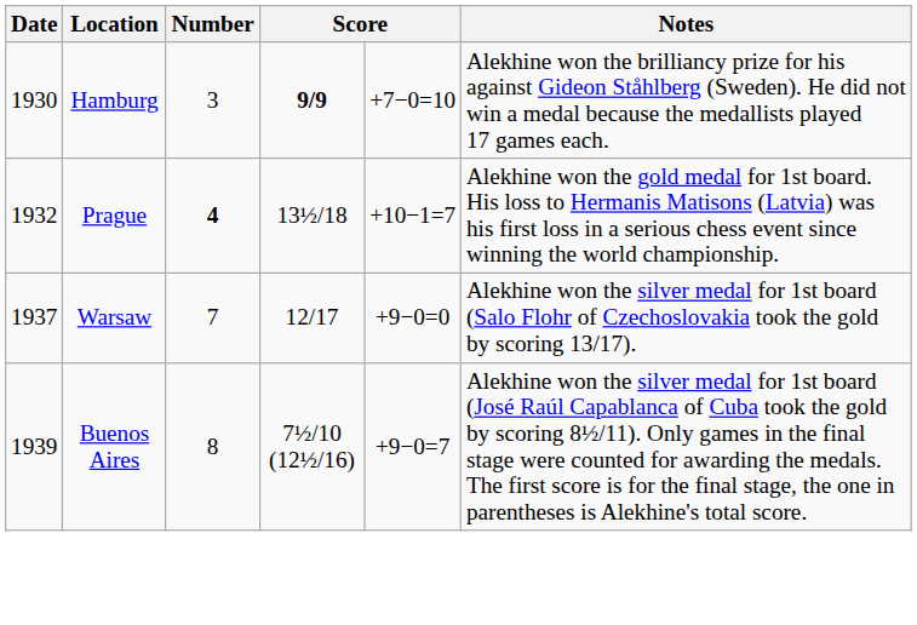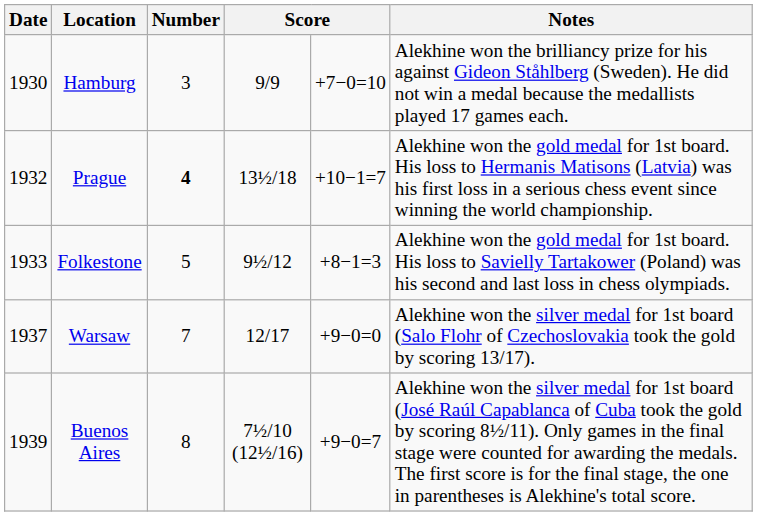Hamburg | column 4: bold -> normal
+ row: 1933 | Folkestone | 5 | 9½/12 | +8−1=3 | Alekhine won the gold medal for 1st board. His loss to Savielly Tartakower (Poland) was his second and last loss in chess olympiads.
